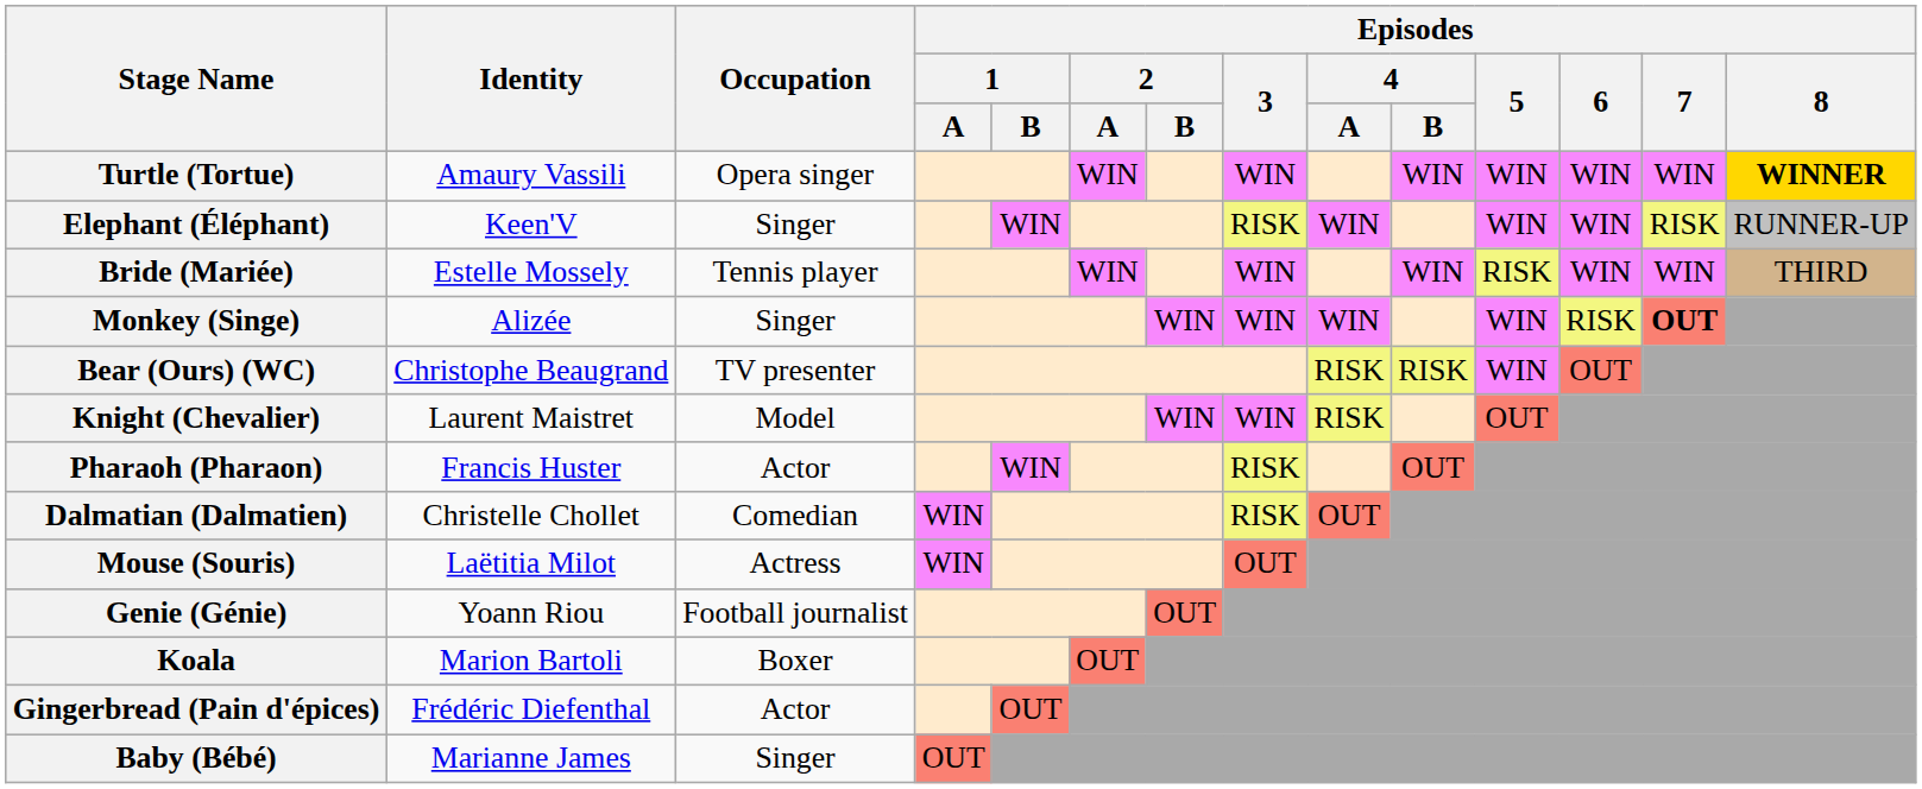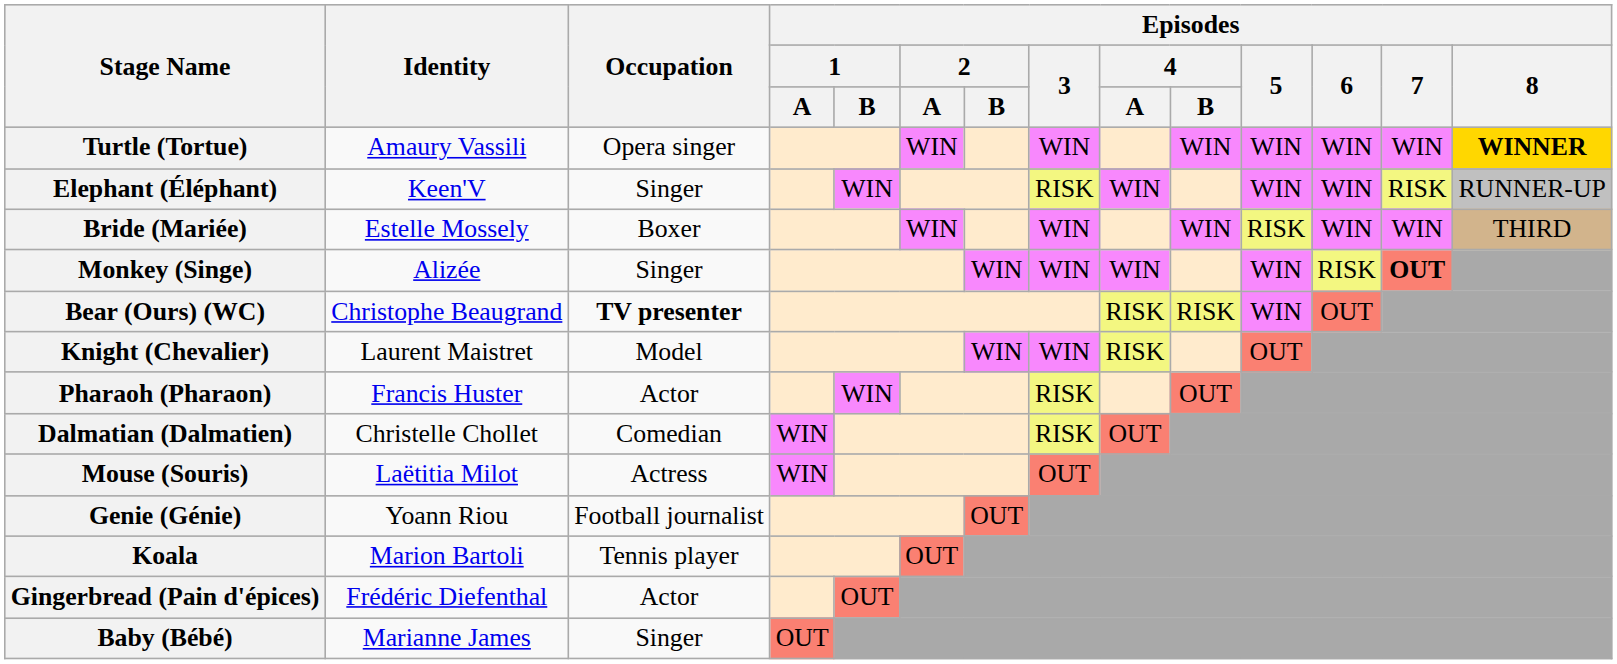Bride (Mariée) | Occupation: Tennis player -> Boxer
Bear (Ours) (WC) | Occupation: normal -> bold
Koala | Occupation: Boxer -> Tennis player
